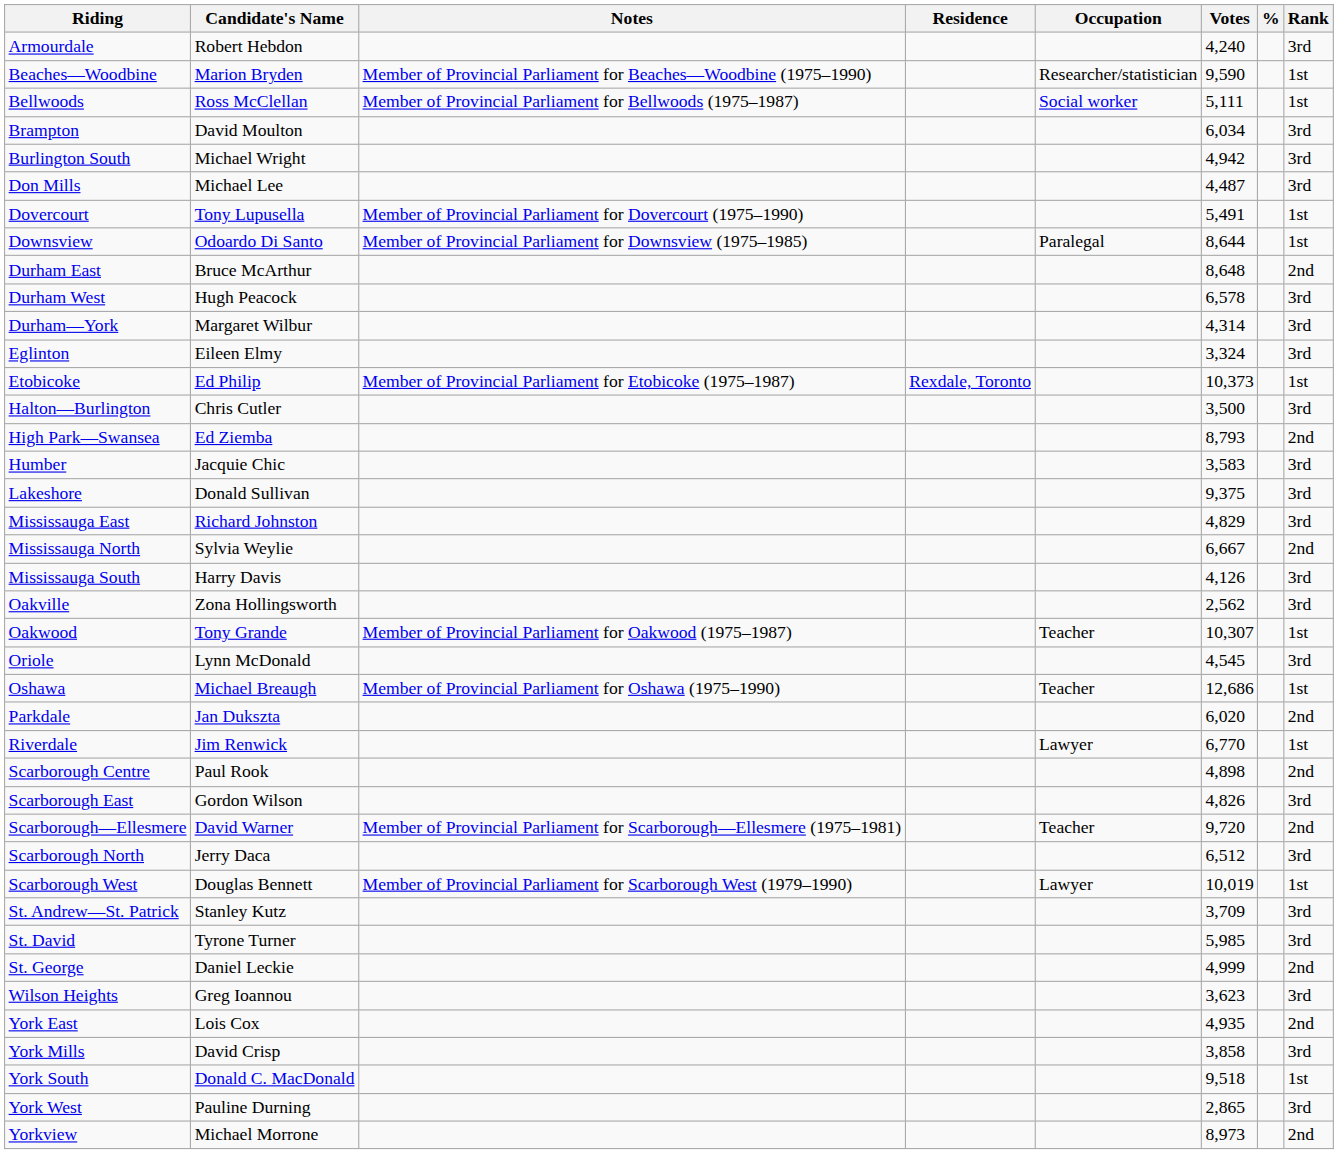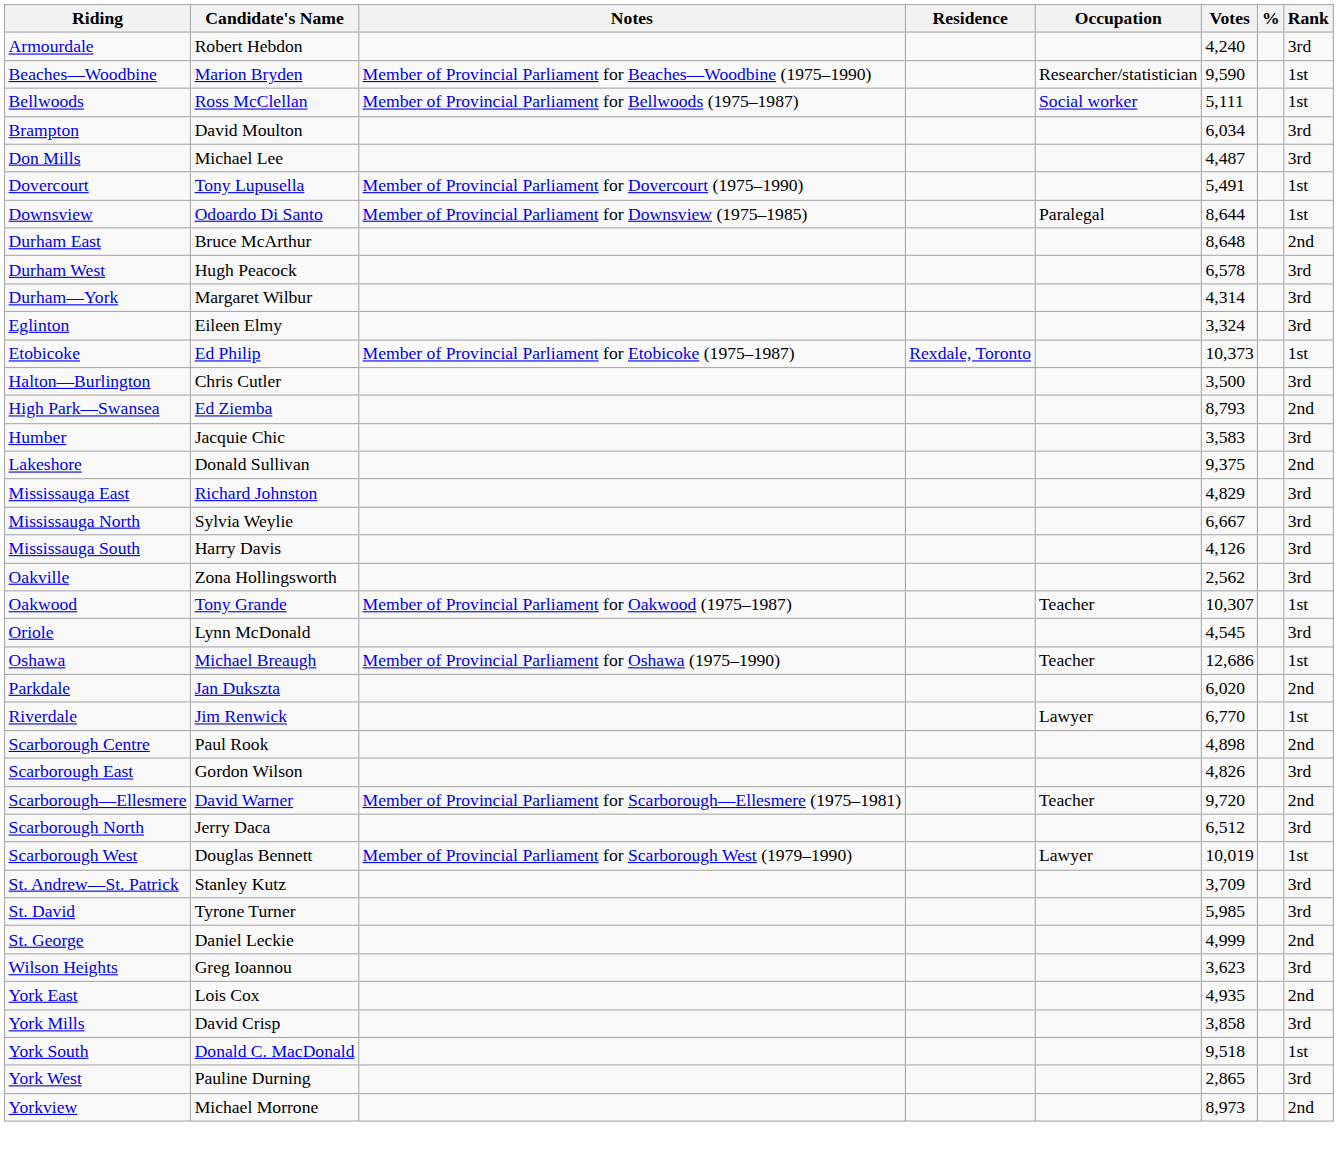- row: Burlington South | Michael Wright | 4,942 | 3rd
Lakeshore | Rank: 3rd -> 2nd
Mississauga North | Rank: 2nd -> 3rd
